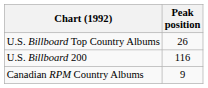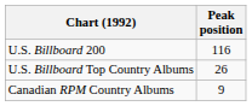rows swapped: U.S. Billboard Top Country Albums <-> U.S. Billboard 200
